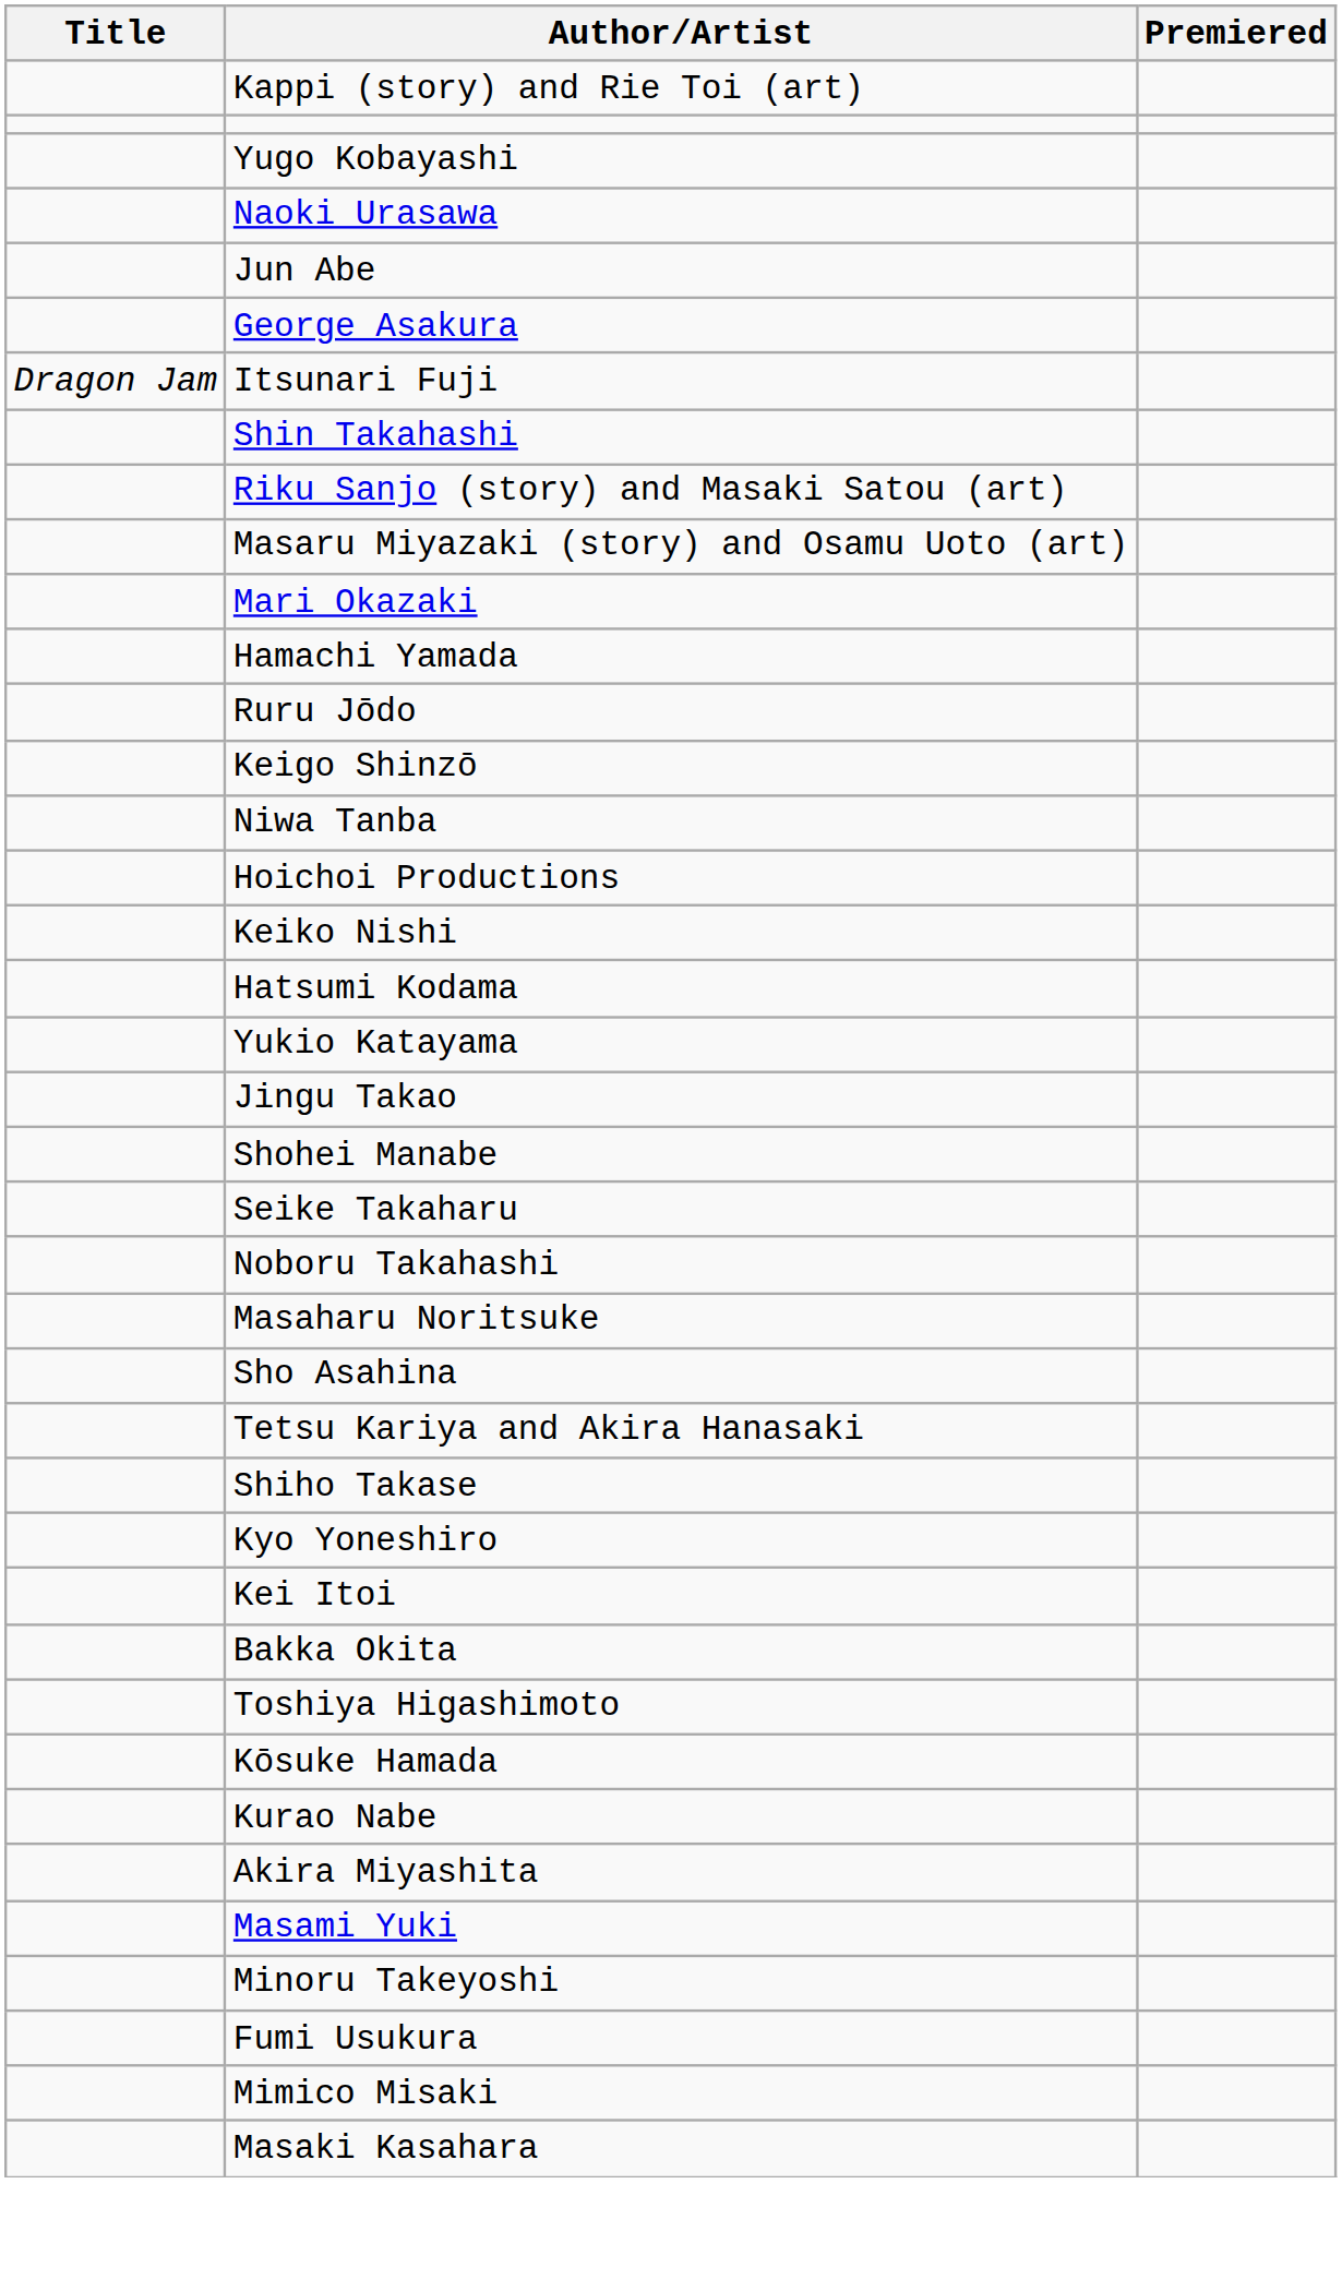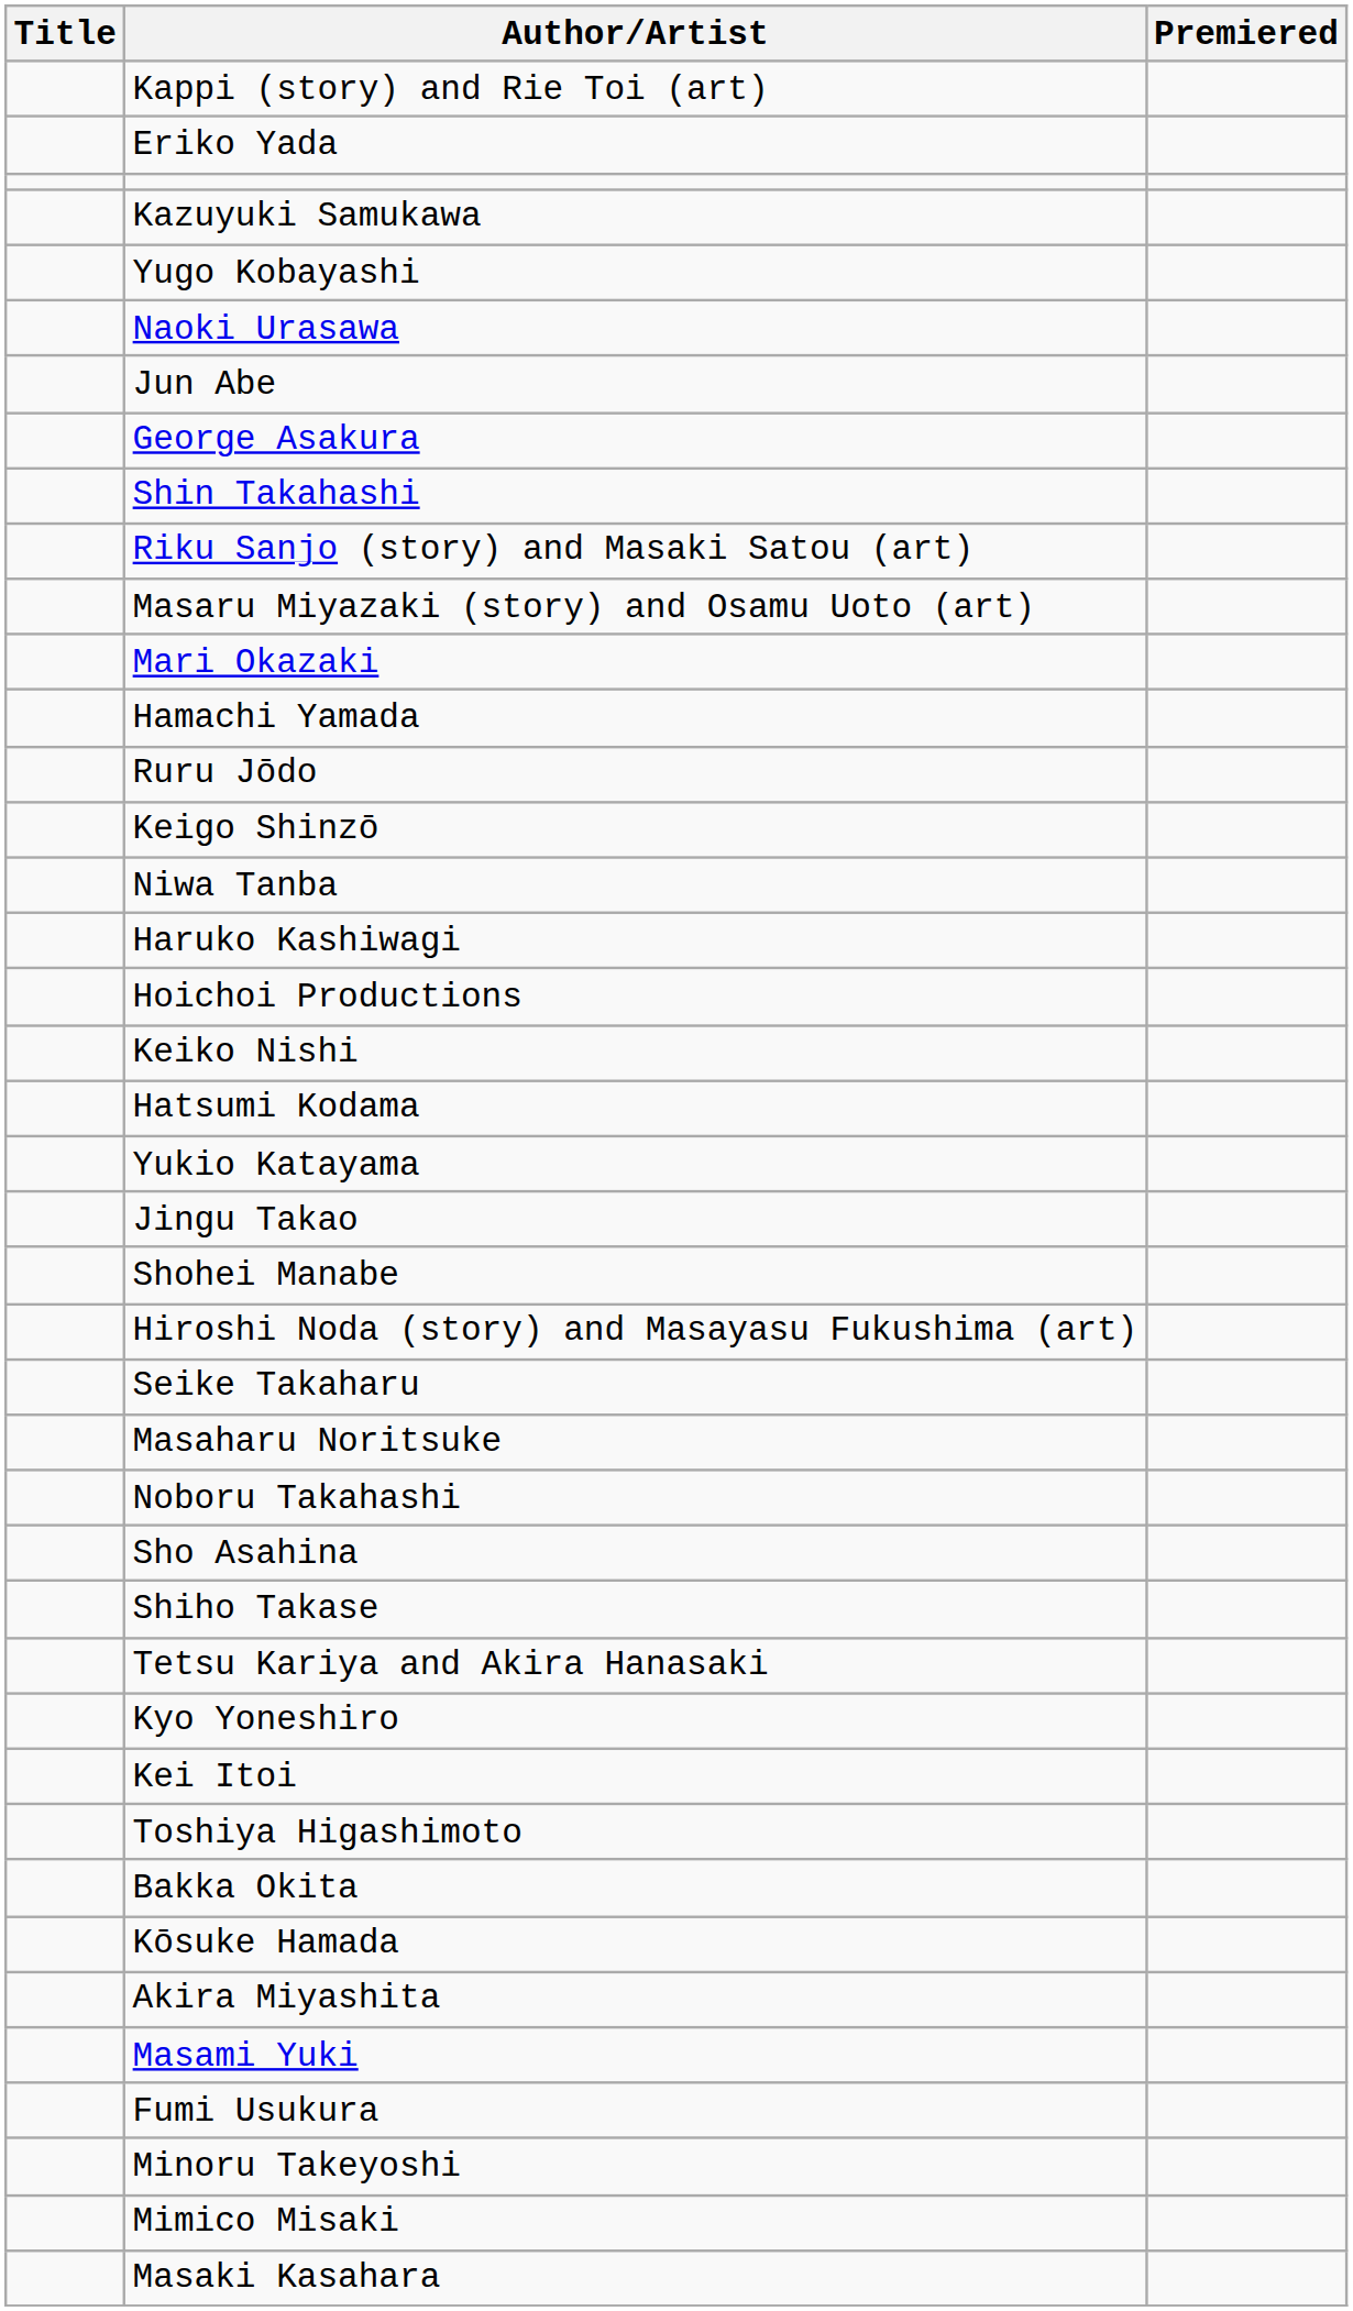+ row: Eriko Yada
+ row: Kazuyuki Samukawa
- row: Dragon Jam | Itsunari Fuji
+ row: Haruko Kashiwagi
+ row: Hiroshi Noda (story) and Masayasu Fukushima (art)
rows swapped: Noboru Takahashi <-> Masaharu Noritsuke
rows swapped: Shiho Takase <-> Tetsu Kariya and Akira Hanasaki
rows swapped: Bakka Okita <-> Toshiya Higashimoto
- row: Kurao Nabe
rows swapped: Minoru Takeyoshi <-> Fumi Usukura
